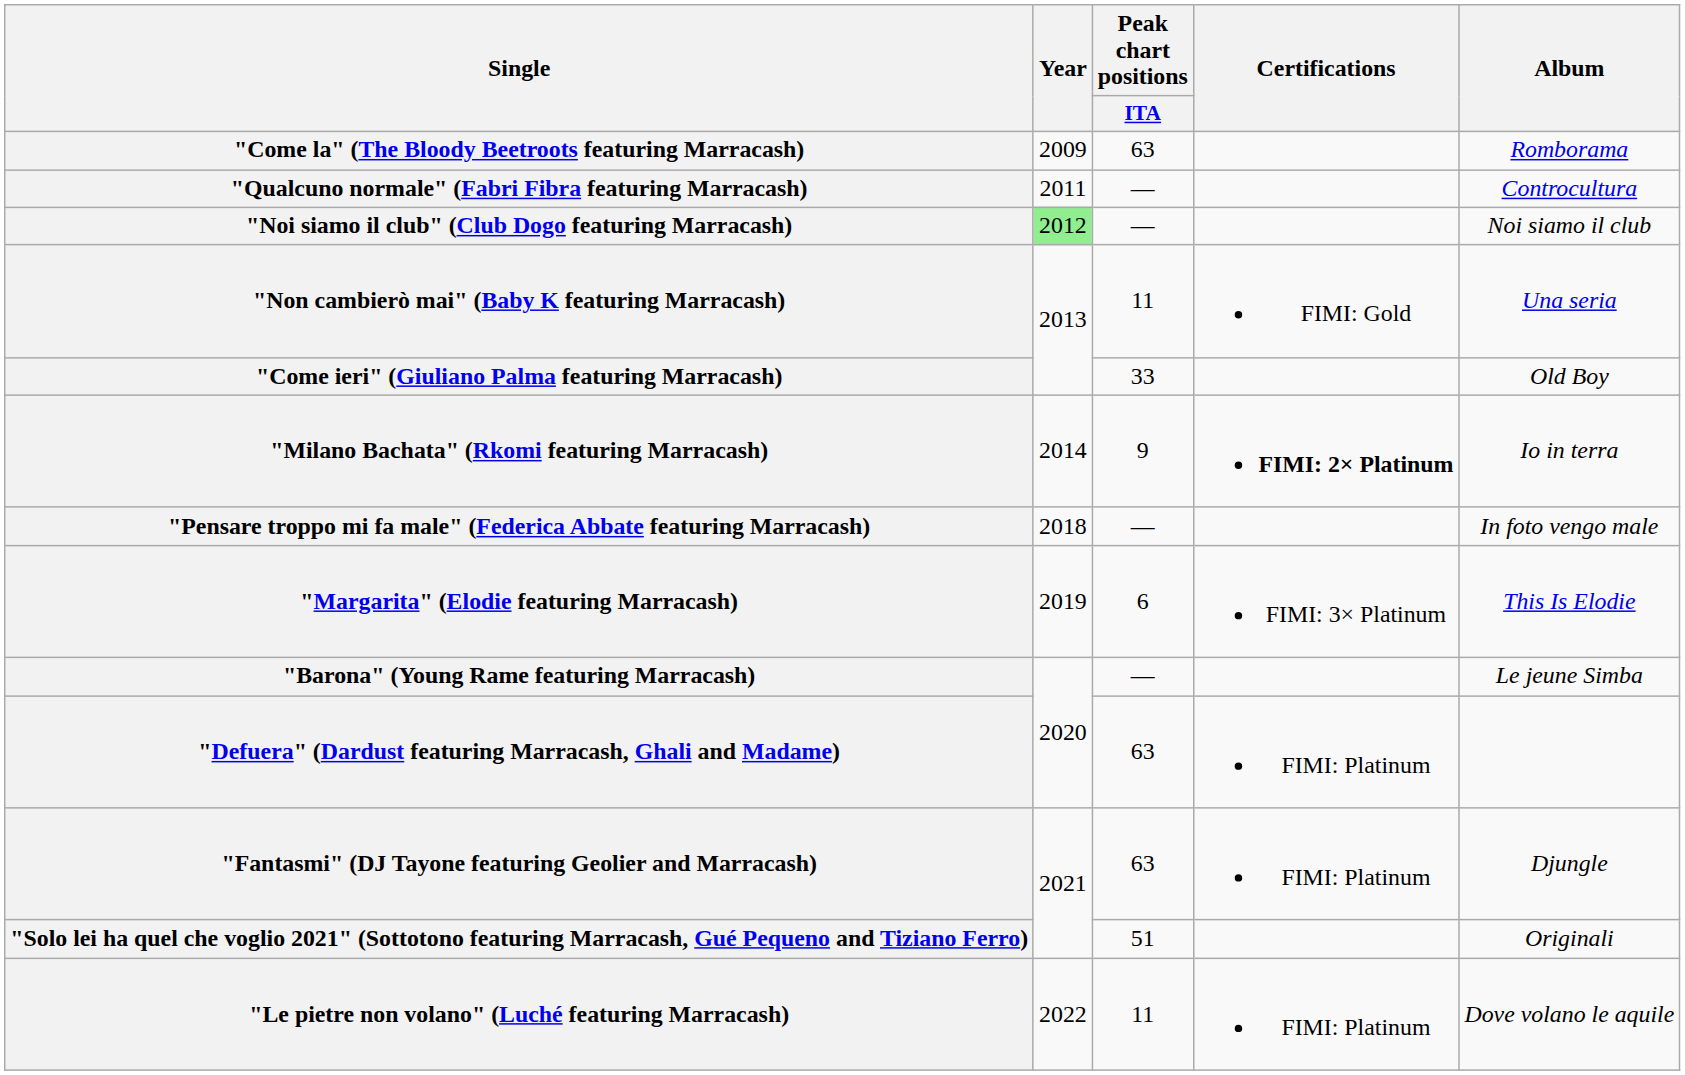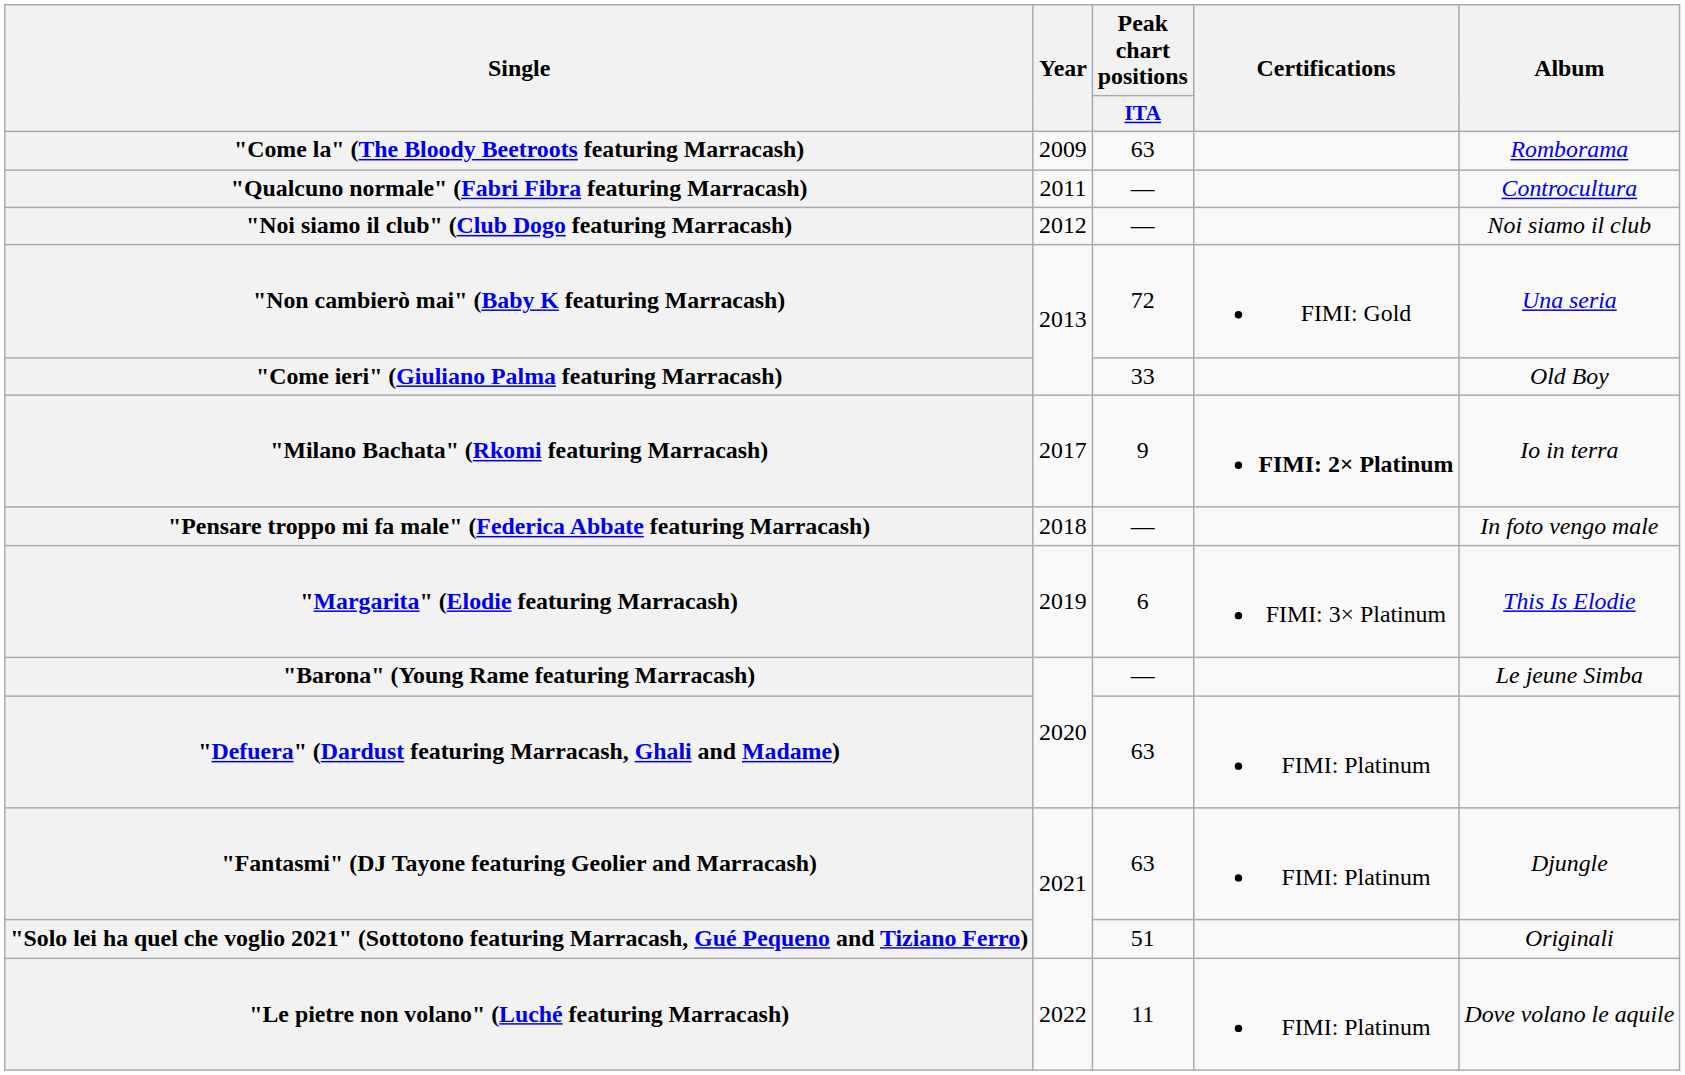"Noi siamo il club" (Club Dogo featuring Marracash) | Year: lightgreen background -> no background
"Non cambierò mai" (Baby K featuring Marracash) | Peak chart positions / ITA: 11 -> 72
"Milano Bachata" (Rkomi featuring Marracash) | Year: 2014 -> 2017
